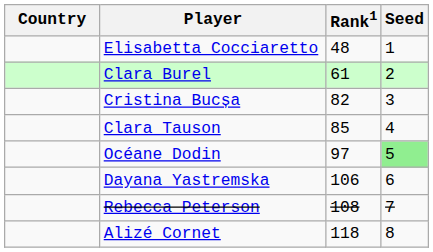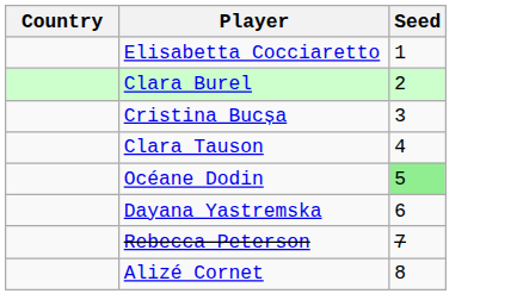- column: Rank1 | 48 | 61 | 82 | 85 | 97 | 106 | 108 | 118
